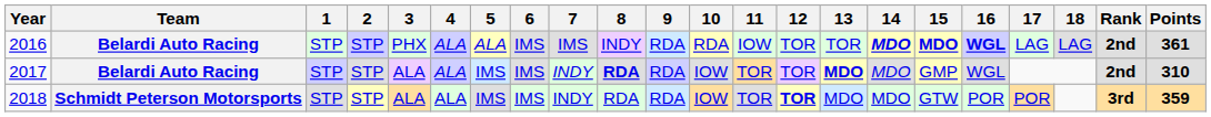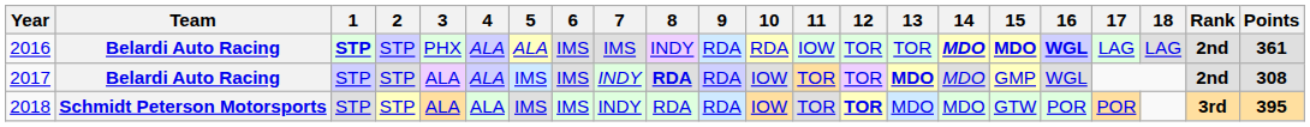2016 | 1: normal -> bold
2017 | Points: 310 -> 308
2018 | Points: 359 -> 395
